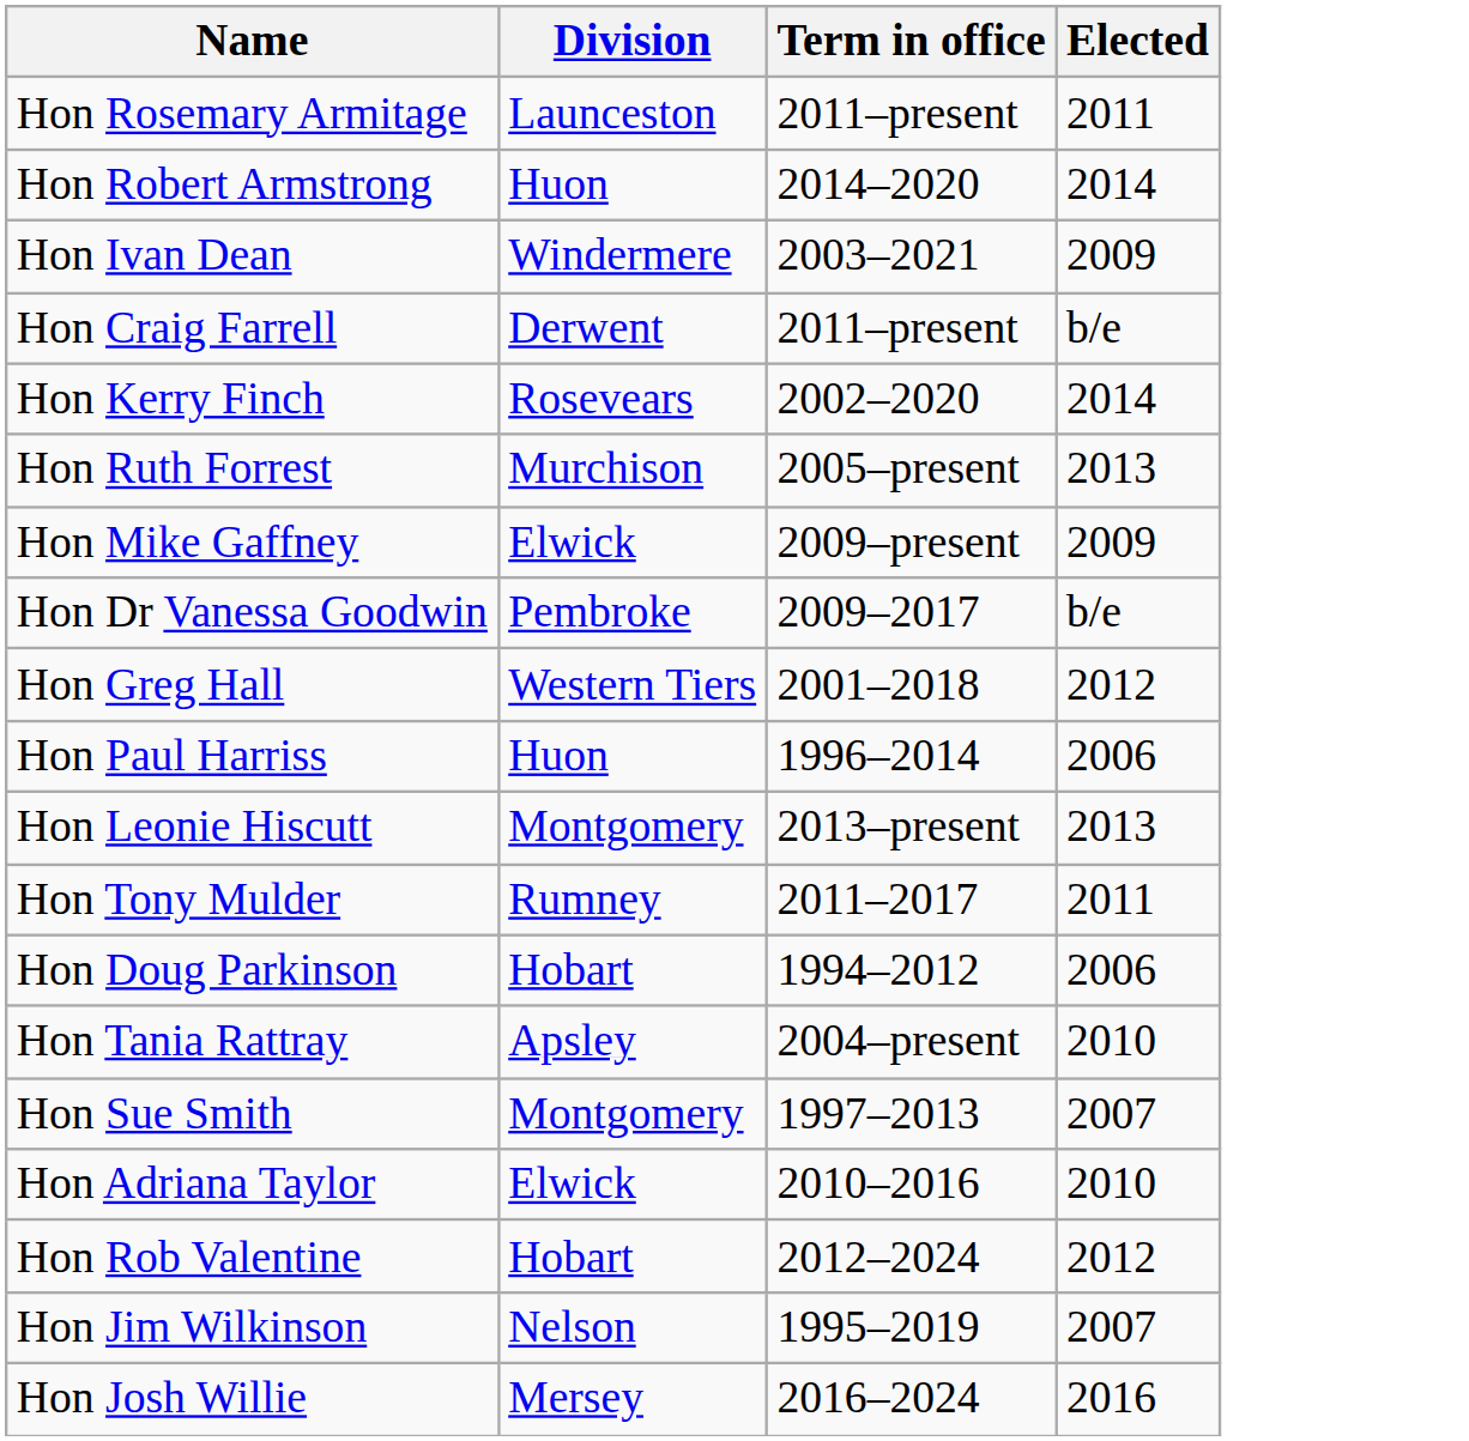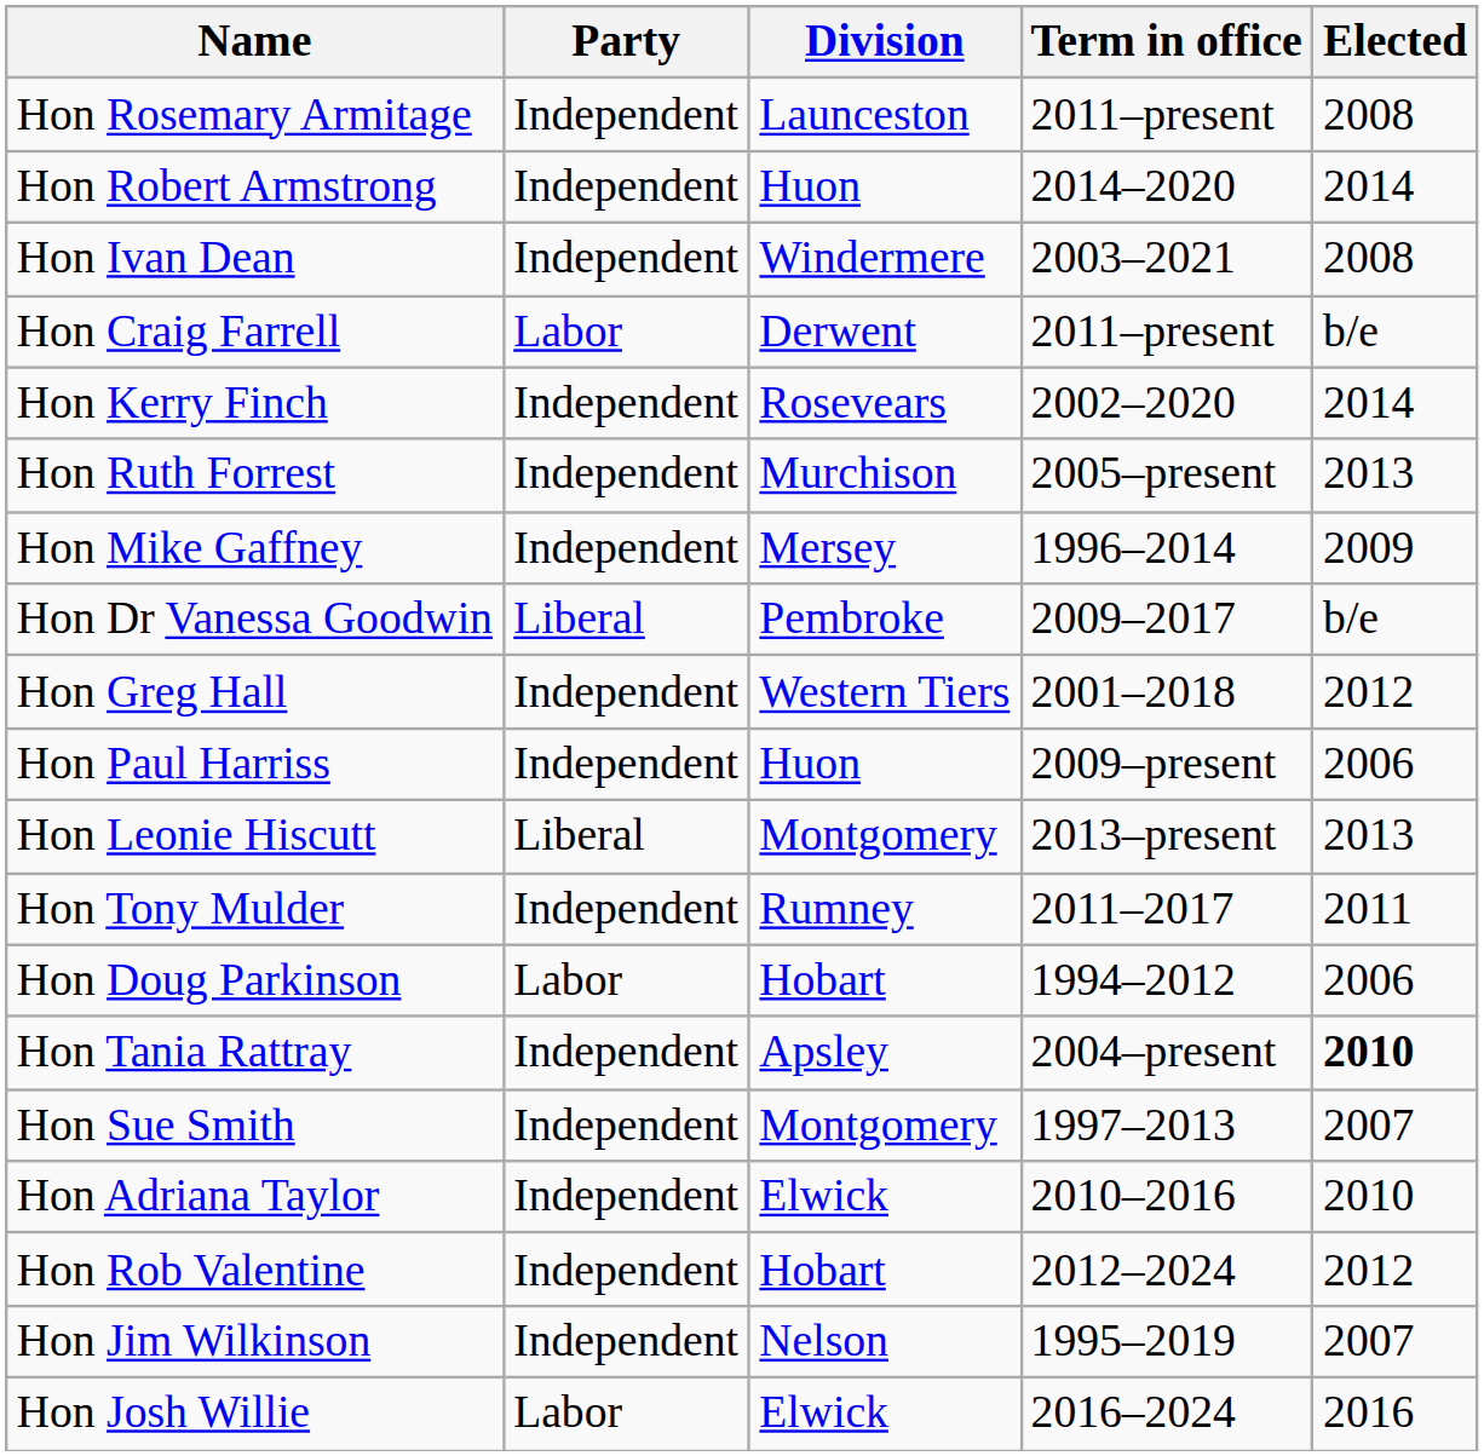+ column: Party | Independent | Independent | Independent | Labor | Independent | Independent | Independent | Liberal | Independent | Independent | Liberal | Independent | Labor | Independent | Independent | Independent | Independent | Independent | Labor
Hon Rosemary Armitage | Elected: 2011 -> 2008
Hon Ivan Dean | Elected: 2009 -> 2008
Hon Mike Gaffney | Division: Elwick -> Mersey
Hon Mike Gaffney | Term in office: 2009–present -> 1996–2014
Hon Paul Harriss | Term in office: 1996–2014 -> 2009–present
Hon Tania Rattray | Elected: normal -> bold
Hon Josh Willie | Division: Mersey -> Elwick
